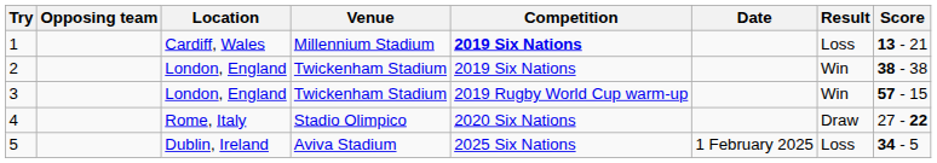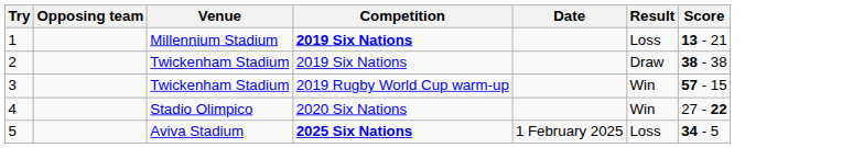- column: Location | Cardiff, Wales | London, England | London, England | Rome, Italy | Dublin, Ireland
2 | Result: Win -> Draw
4 | Result: Draw -> Win
5 | Competition: normal -> bold
